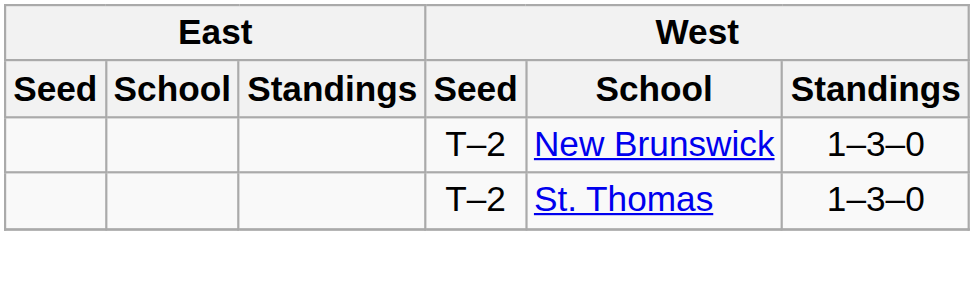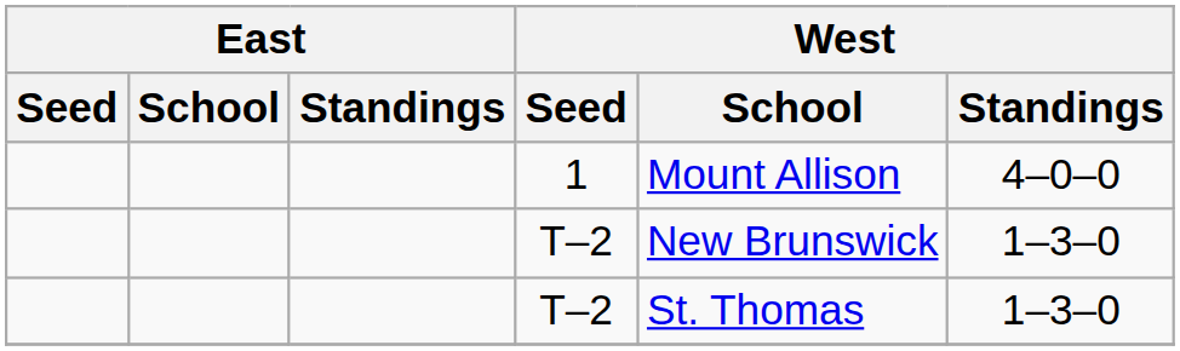+ row: 1 | Mount Allison | 4–0–0
